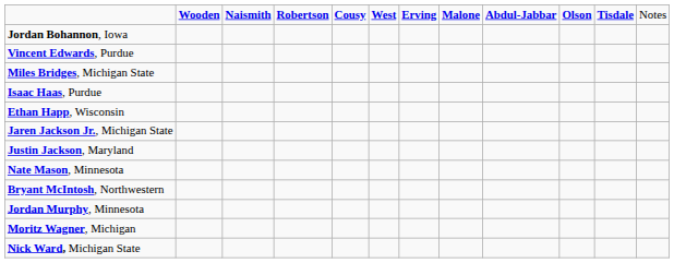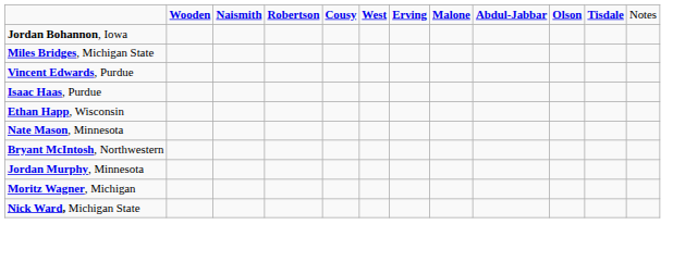rows swapped: Miles Bridges, Michigan State <-> Vincent Edwards, Purdue
- row: Jaren Jackson Jr., Michigan State
- row: Justin Jackson, Maryland
